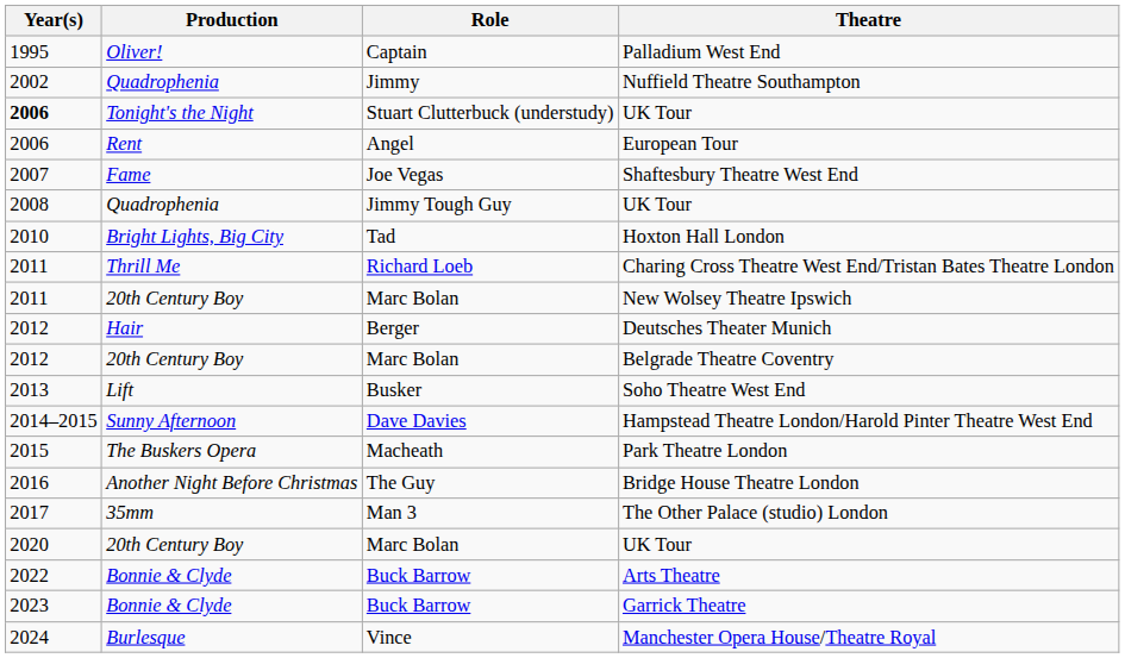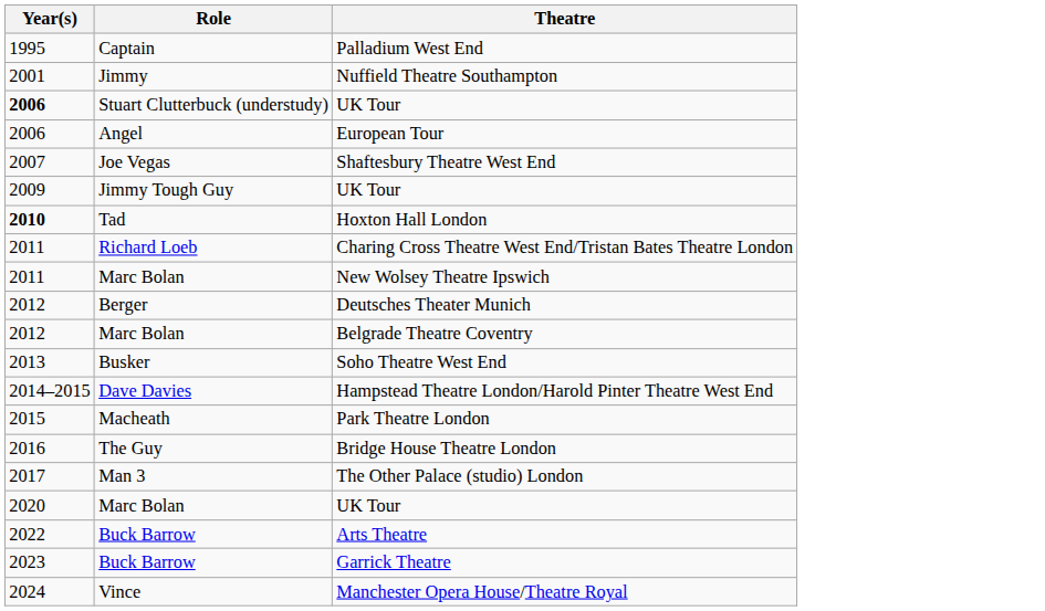- column: Production | Oliver! | Quadrophenia | Tonight's the Night | Rent | Fame | Quadrophenia | Bright Lights, Big City | Thrill Me | 20th Century Boy | Hair | 20th Century Boy | Lift | Sunny Afternoon | The Buskers Opera | Another Night Before Christmas | 35mm | 20th Century Boy | Bonnie & Clyde | Bonnie & Clyde | Burlesque
Nuffield Theatre Southampton | Year(s): 2002 -> 2001
Jimmy Tough Guy / UK Tour | Year(s): 2008 -> 2009
Hoxton Hall London | Year(s): normal -> bold
